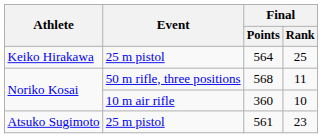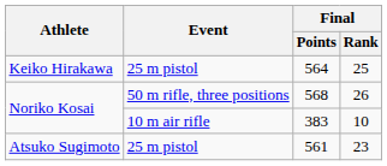Noriko Kosai / 50 m rifle, three positions | Final / Rank: 11 -> 26
Noriko Kosai / 10 m air rifle | Final / Points: 360 -> 383
